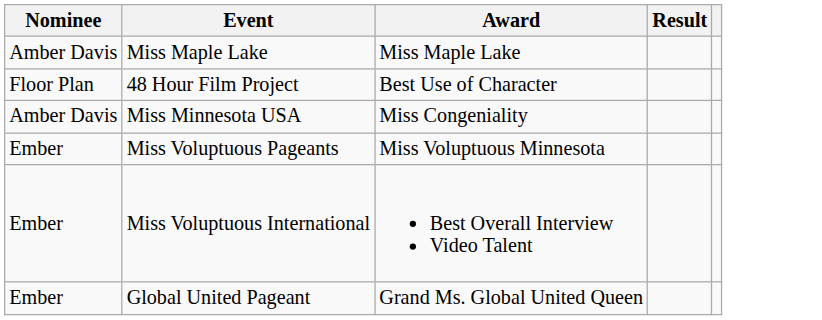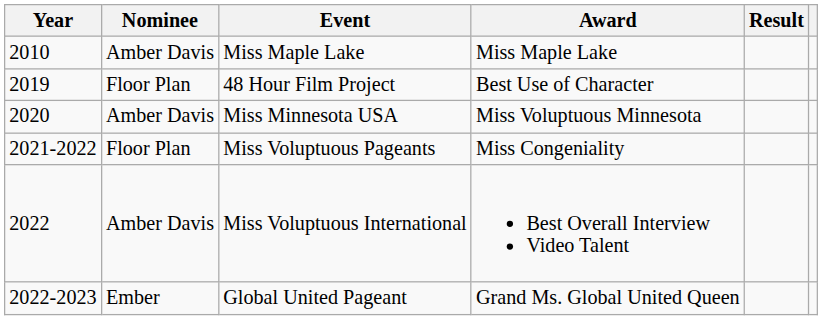+ column: Year | 2010 | 2019 | 2020 | 2021-2022 | 2022 | 2022-2023
Miss Minnesota USA | Award: Miss Congeniality -> Miss Voluptuous Minnesota
Miss Voluptuous Pageants | Nominee: Ember -> Floor Plan
Miss Voluptuous Pageants | Award: Miss Voluptuous Minnesota -> Miss Congeniality
Miss Voluptuous International | Nominee: Ember -> Amber Davis
